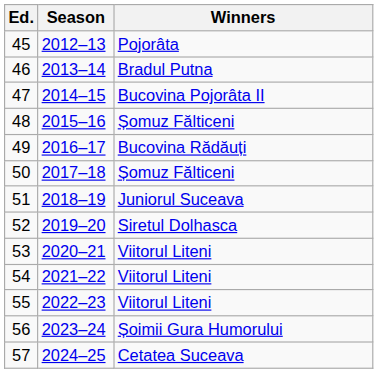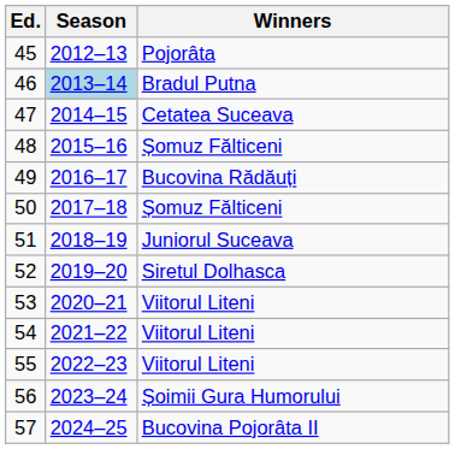46 | Season: no background -> lightblue background
47 | Winners: Bucovina Pojorâta II -> Cetatea Suceava
57 | Winners: Cetatea Suceava -> Bucovina Pojorâta II
